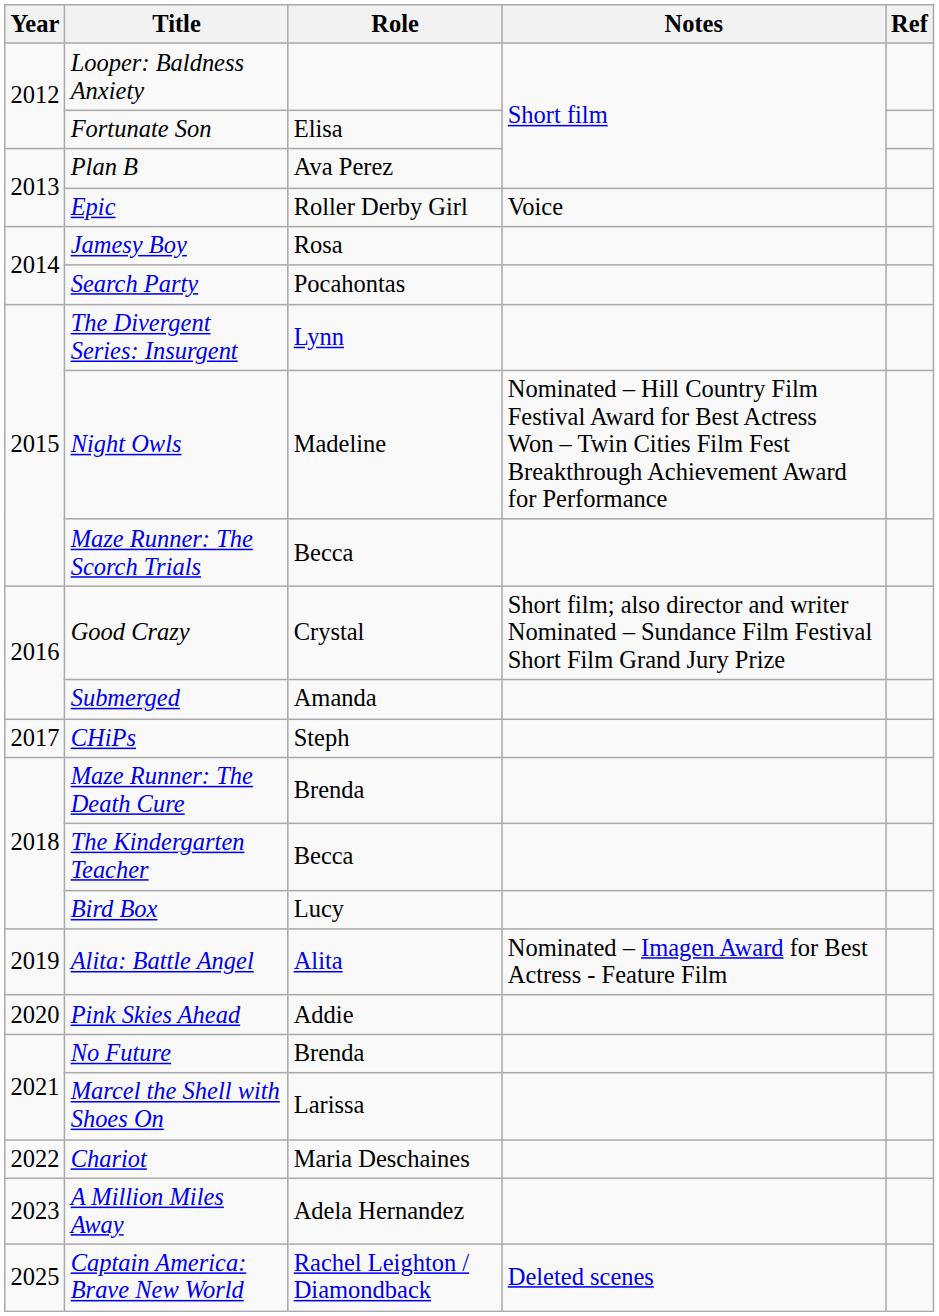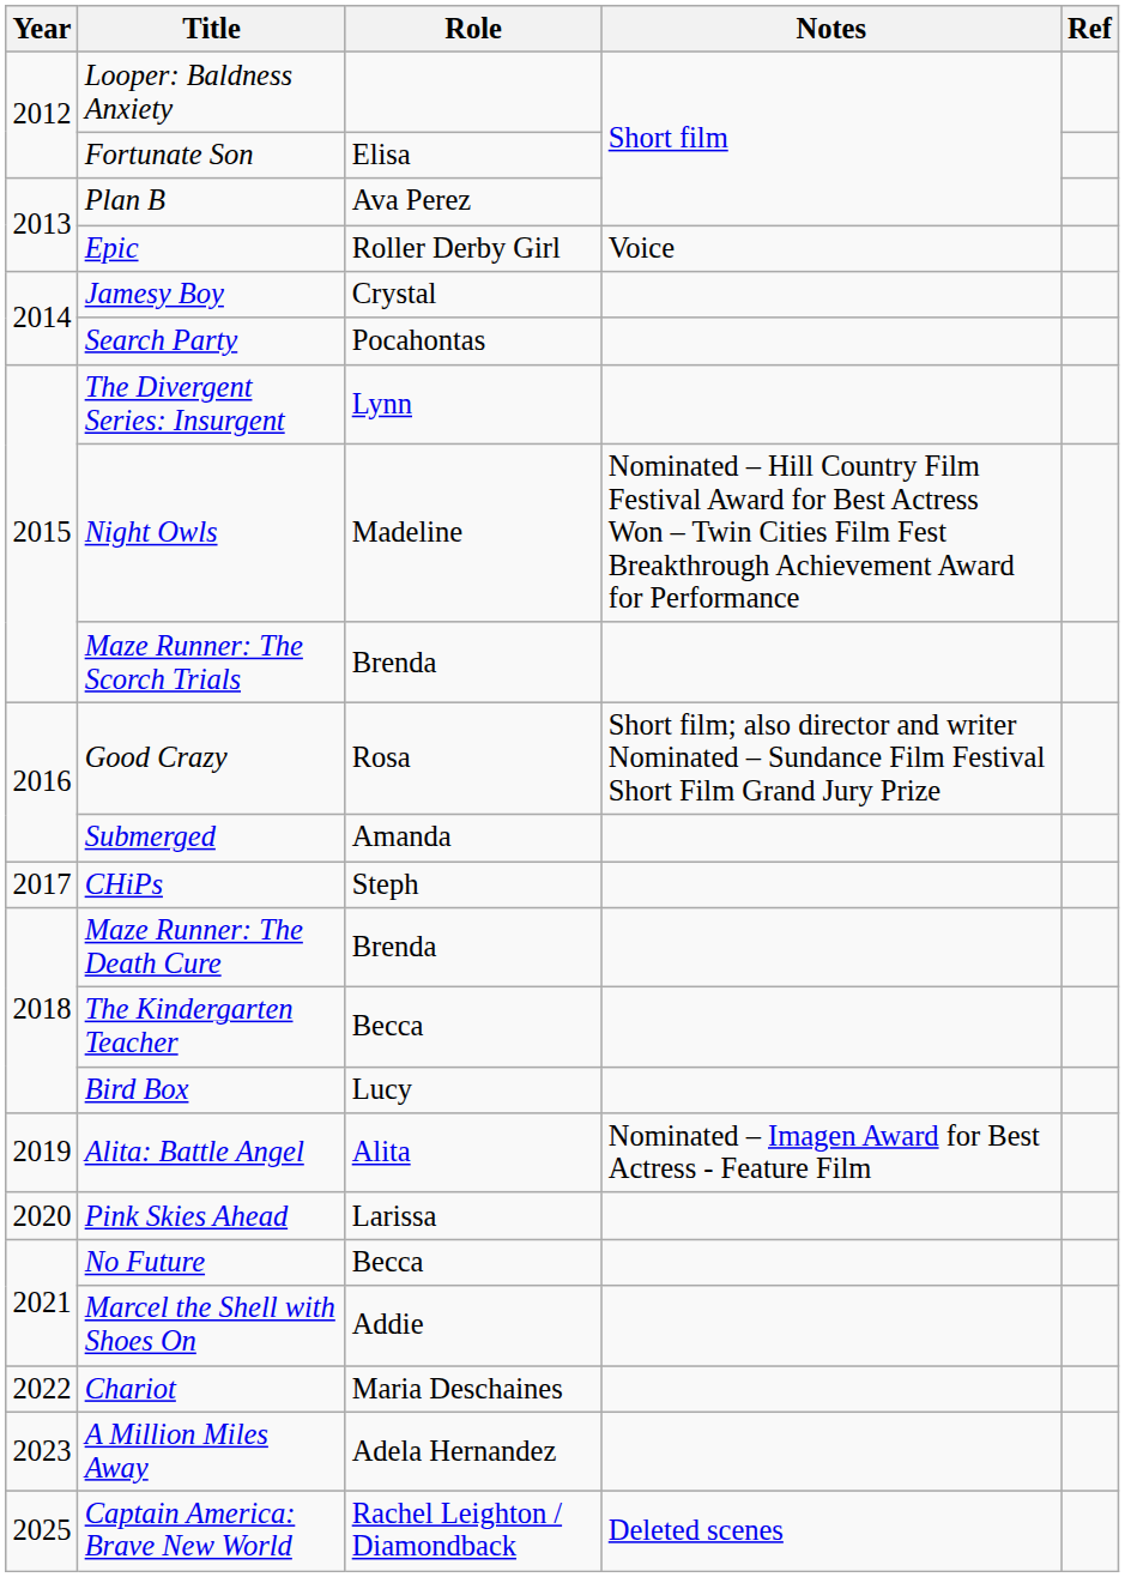Jamesy Boy | Role: Rosa -> Crystal
Maze Runner: The Scorch Trials | Role: Becca -> Brenda
Good Crazy | Role: Crystal -> Rosa
Pink Skies Ahead | Role: Addie -> Larissa
No Future | Role: Brenda -> Becca
Marcel the Shell with Shoes On | Role: Larissa -> Addie
